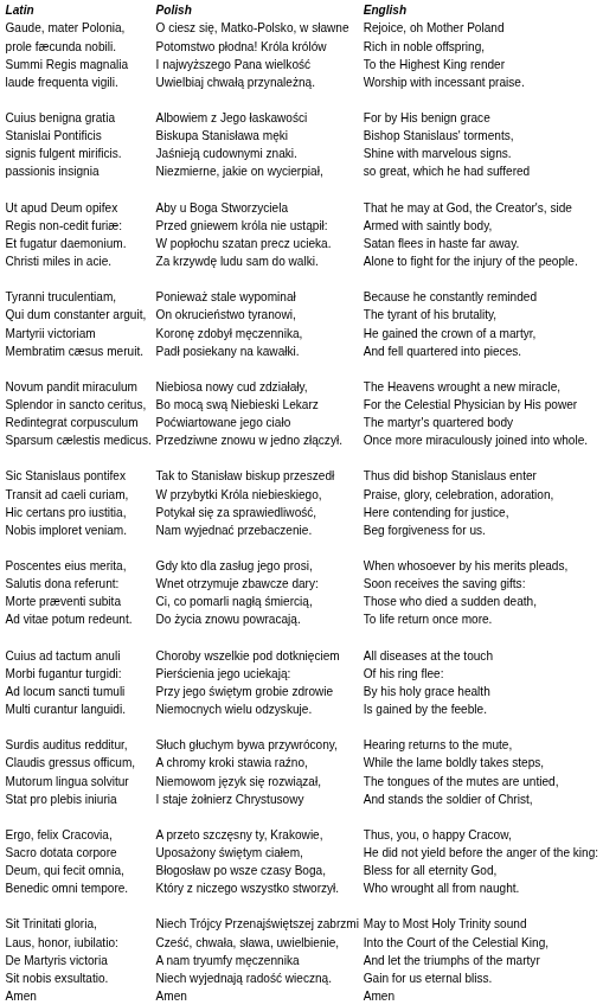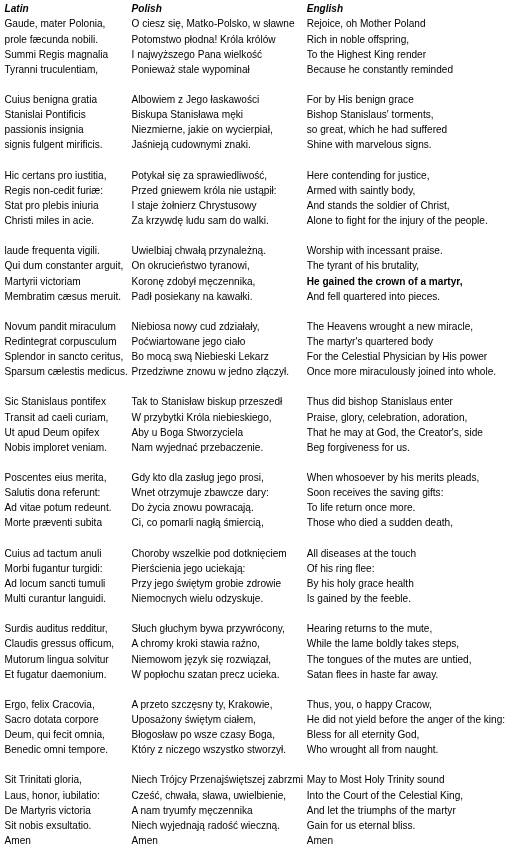rows swapped: laude frequenta vigili. <-> Tyranni truculentiam,
rows swapped: passionis insignia <-> signis fulgent mirificis.
rows swapped: Hic certans pro iustitia, <-> Ut apud Deum opifex
rows swapped: Stat pro plebis iniuria <-> Et fugatur daemonium.
Martyrii victoriam | English: normal -> bold
rows swapped: Splendor in sancto ceritus, <-> Redintegrat corpusculum
rows swapped: Morte præventi subita <-> Ad vitae potum redeunt.
